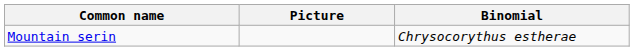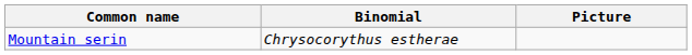columns swapped: Binomial <-> Picture
